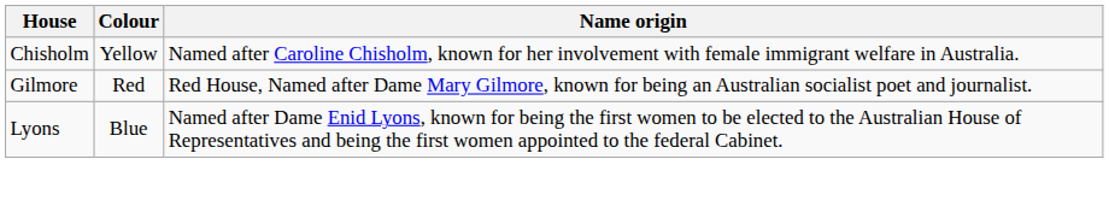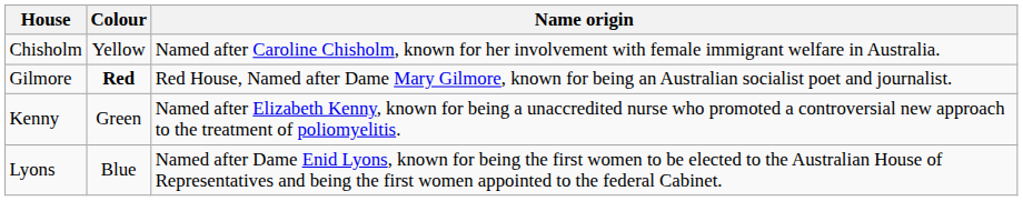Gilmore | Colour: normal -> bold
+ row: Kenny | Green | Named after Elizabeth Kenny, known for being a unaccredited nurse who promoted a controversial new approach to the treatment of poliomyelitis.
